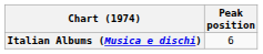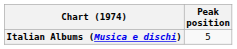Italian Albums (Musica e dischi) | Peak position: 6 -> 5
